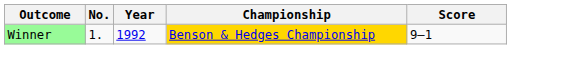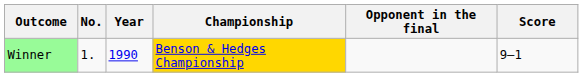+ column: Opponent in the final
Winner | Year: 1992 -> 1990
